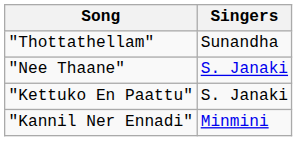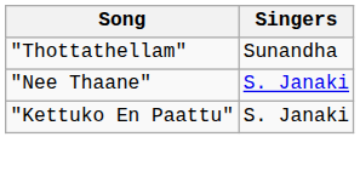- row: "Kannil Ner Ennadi" | Minmini
